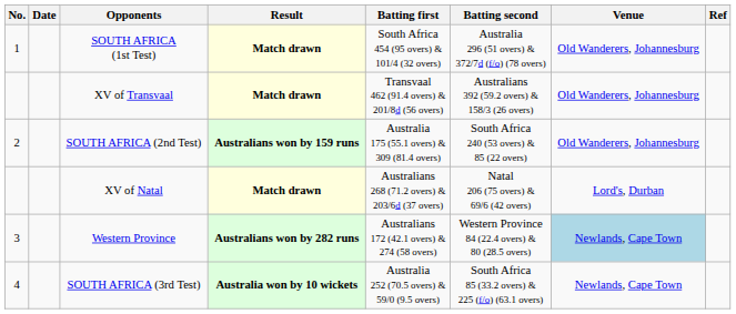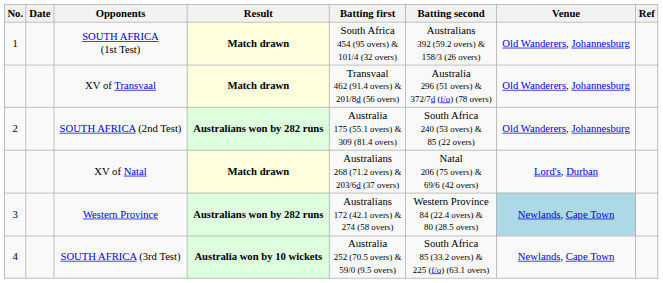SOUTH AFRICA (1st Test) | Batting second: Australia 296 (51 overs) & 372/7d (f/o) (78 overs) -> Australians 392 (59.2 overs) & 158/3 (26 overs)
XV of Transvaal | Batting second: Australians 392 (59.2 overs) & 158/3 (26 overs) -> Australia 296 (51 overs) & 372/7d (f/o) (78 overs)
SOUTH AFRICA (2nd Test) | Result: Australians won by 159 runs -> Australians won by 282 runs
